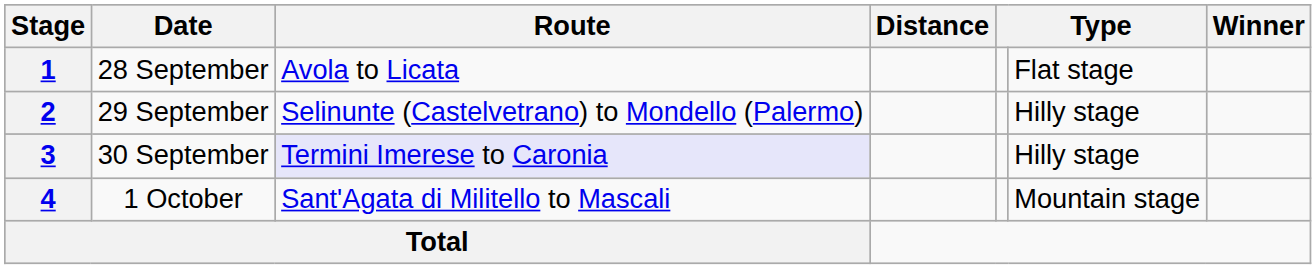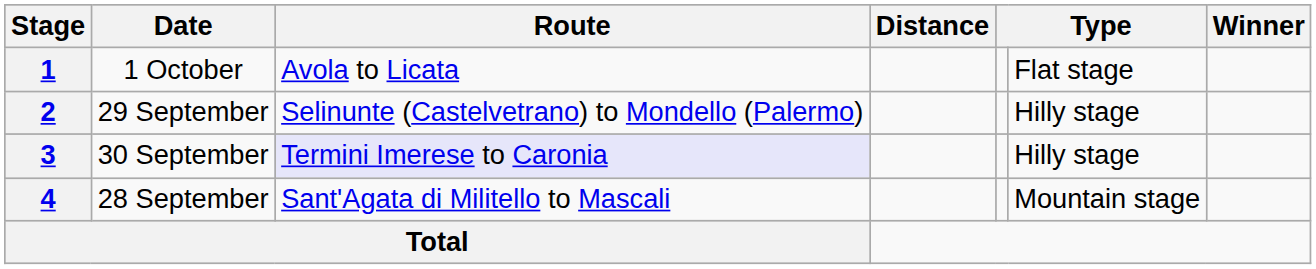1 | Date: 28 September -> 1 October
4 | Date: 1 October -> 28 September
